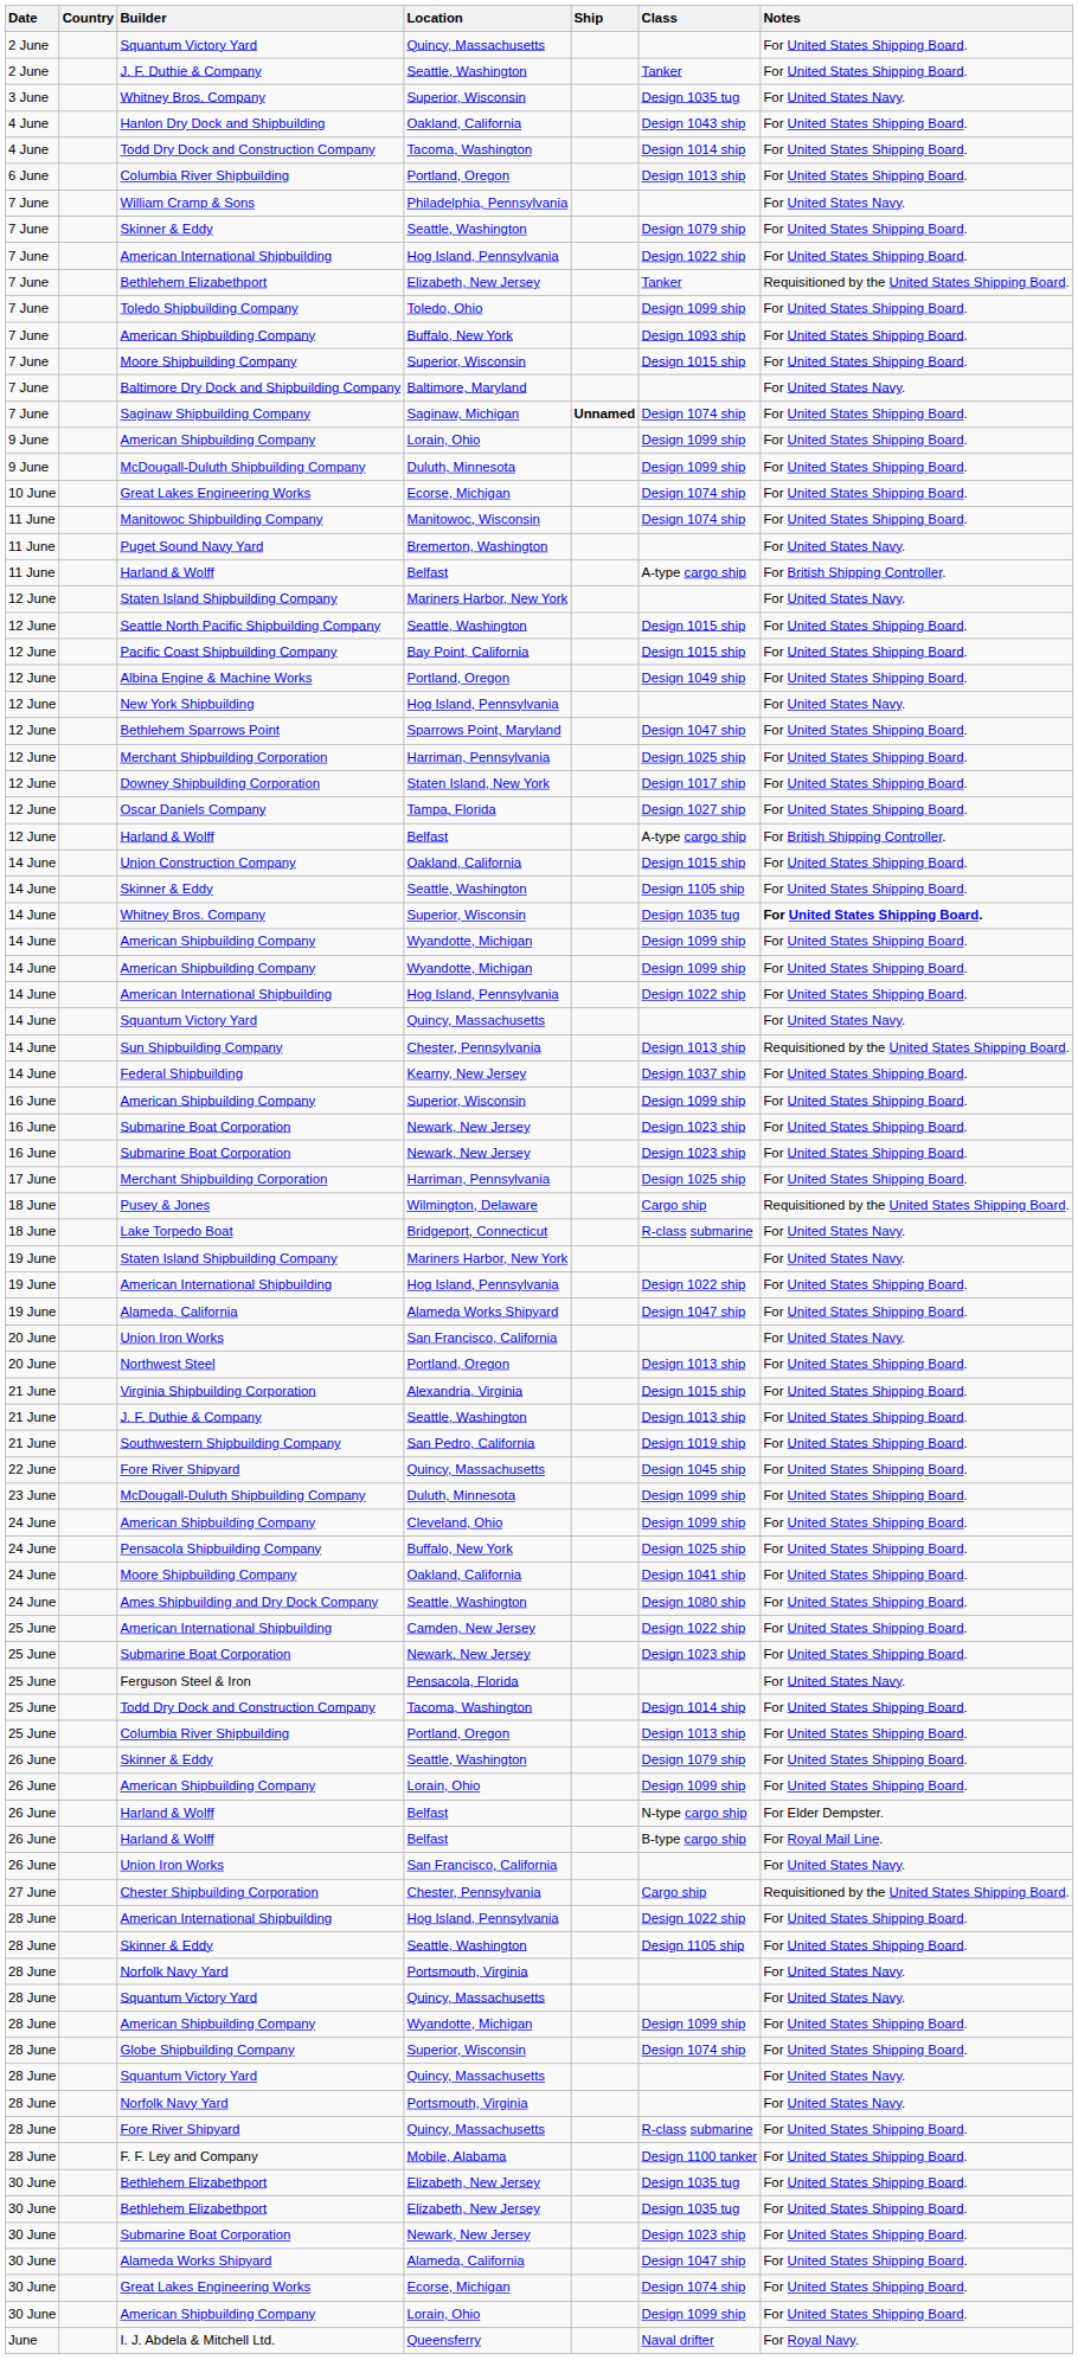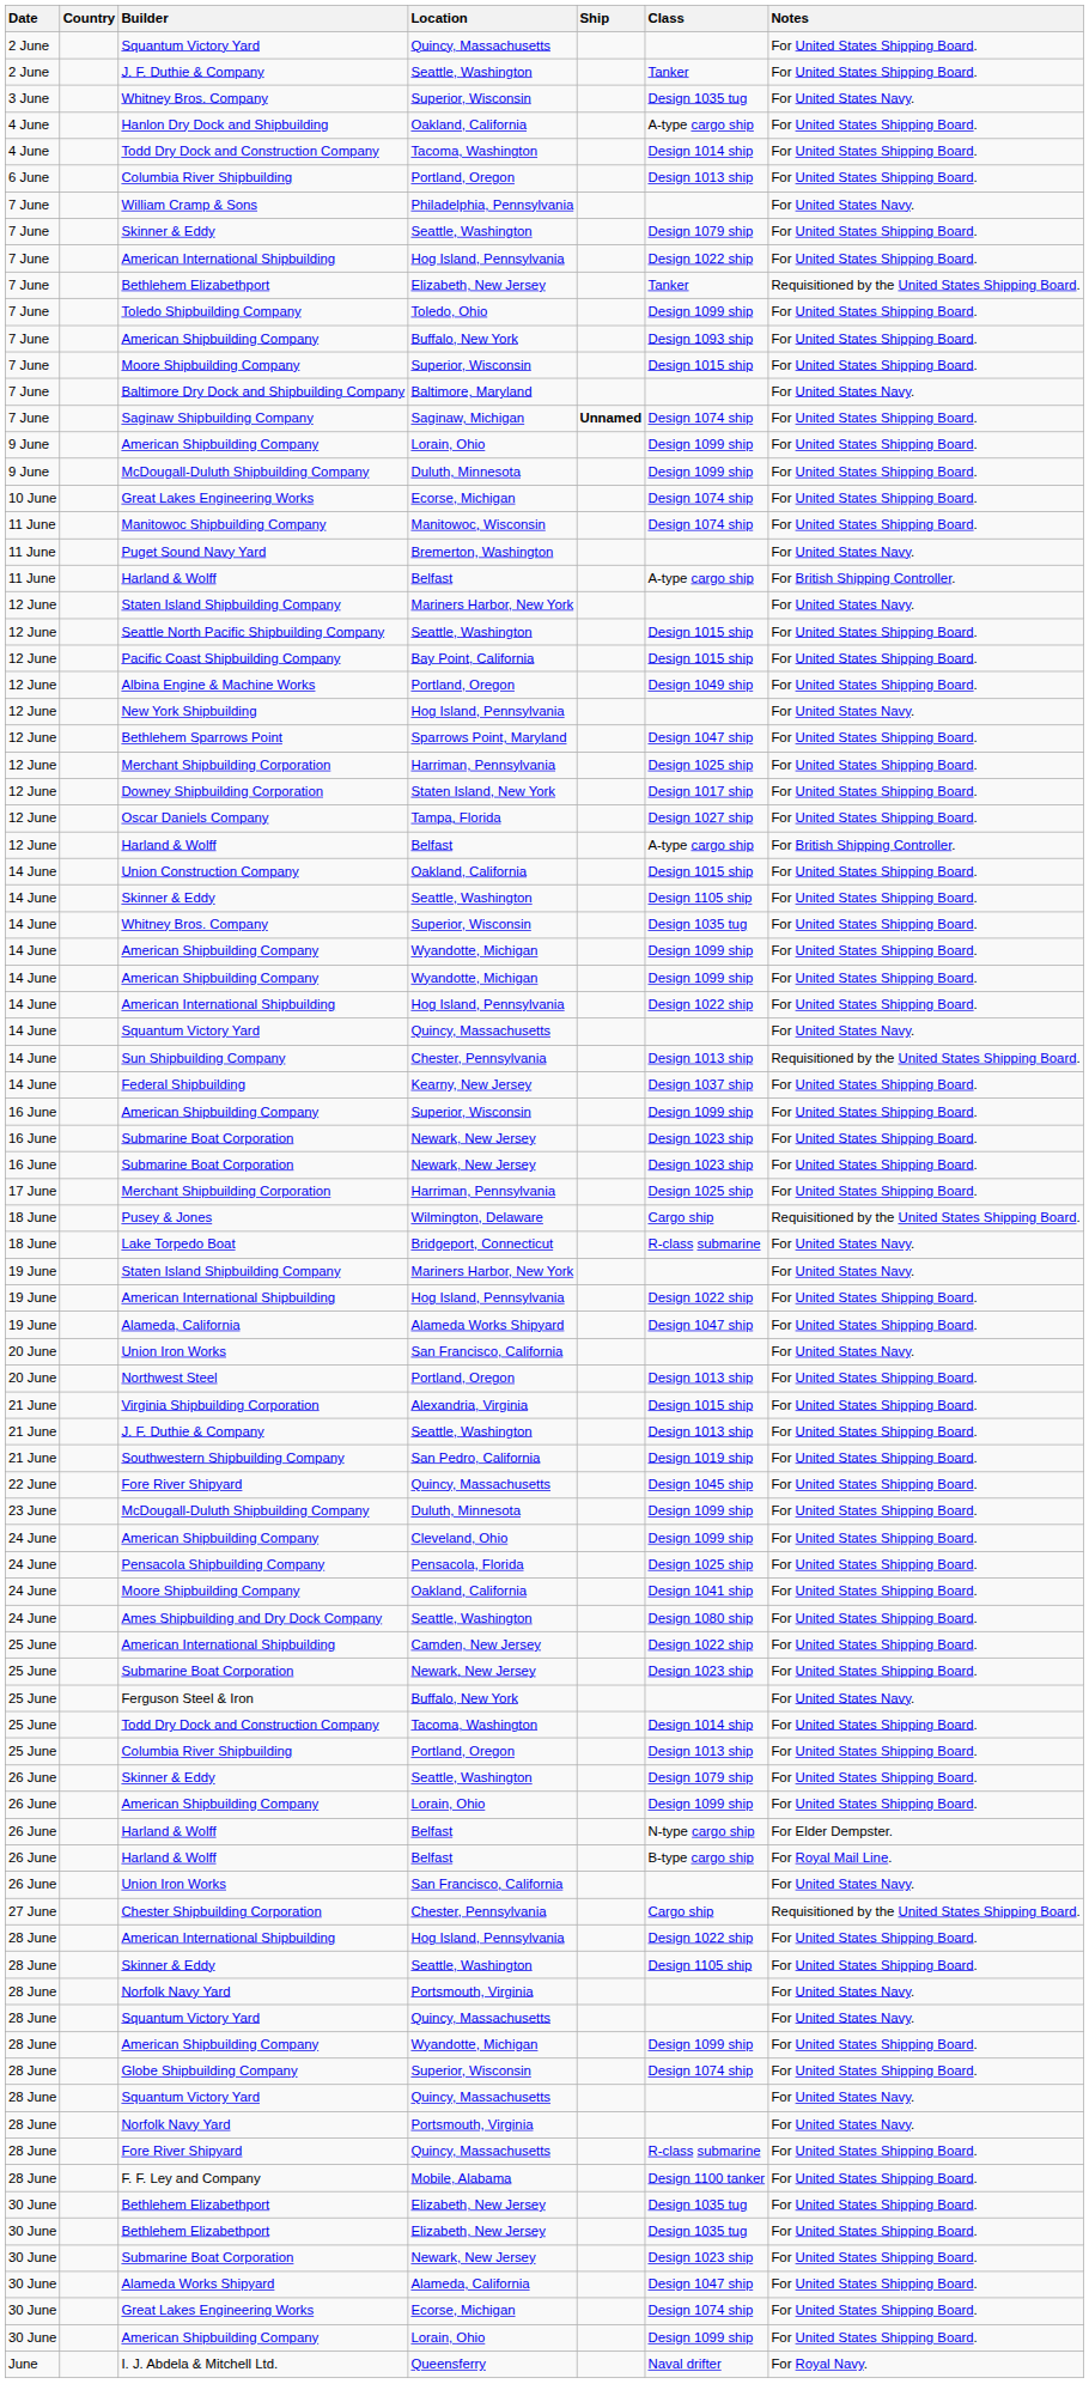Hanlon Dry Dock and Shipbuilding | Class: Design 1043 ship -> A-type cargo ship
14 June / Whitney Bros. Company | Notes: bold -> normal
Pensacola Shipbuilding Company | Location: Buffalo, New York -> Pensacola, Florida
Ferguson Steel & Iron | Location: Pensacola, Florida -> Buffalo, New York
